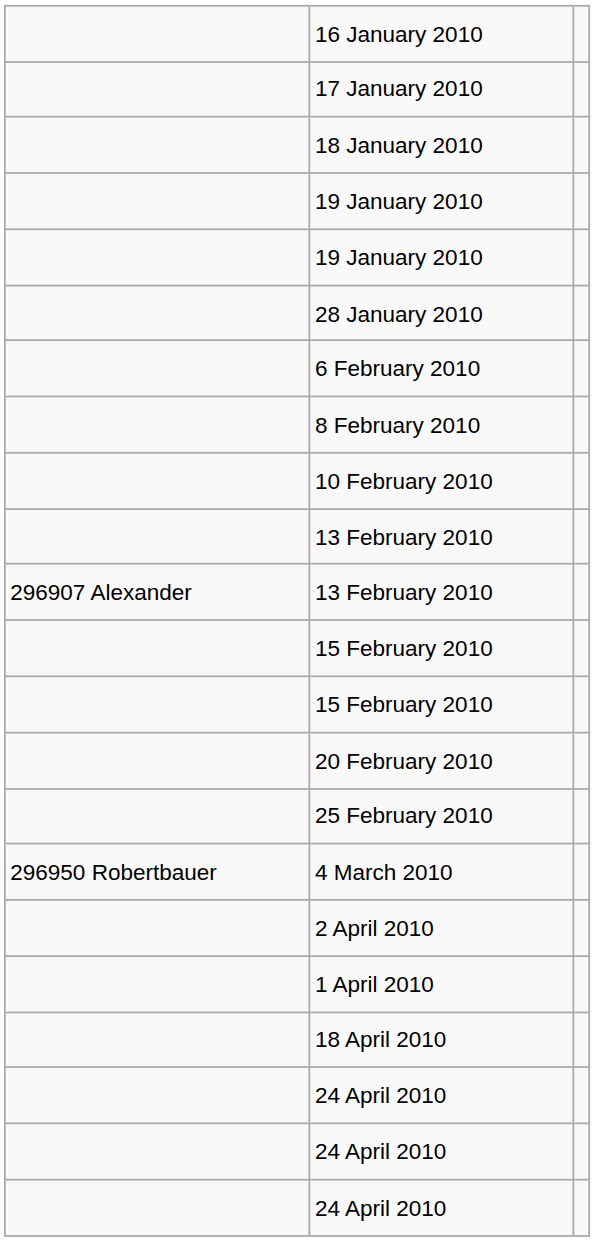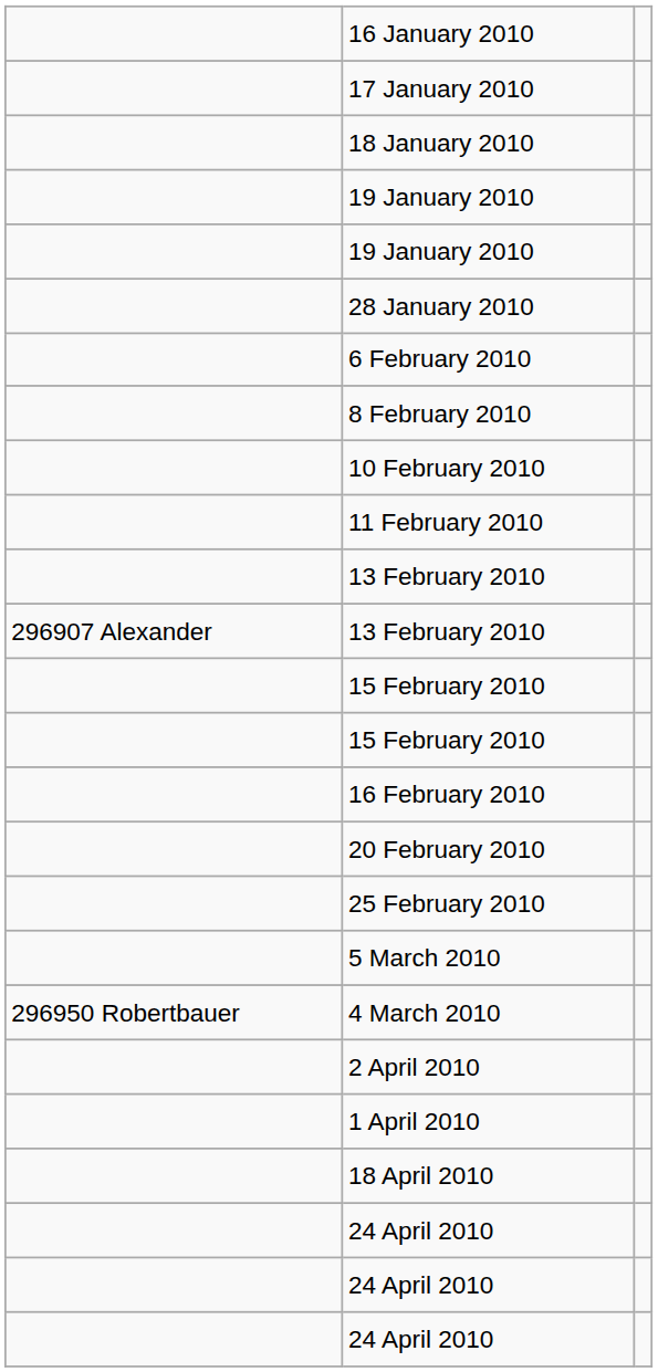+ row: 11 February 2010
+ row: 16 February 2010
+ row: 5 March 2010
